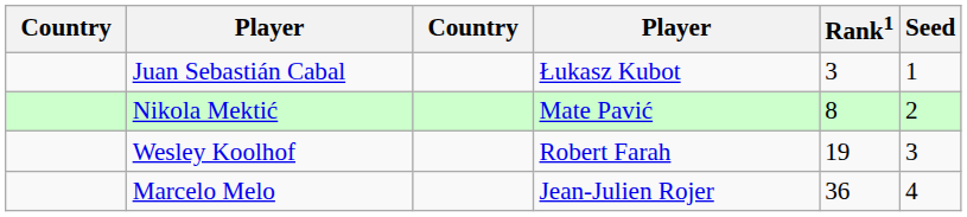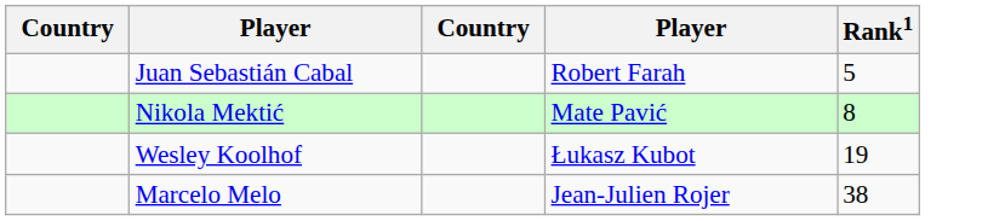- column: Seed | 1 | 2 | 3 | 4
Juan Sebastián Cabal | column 4: Łukasz Kubot -> Robert Farah
Juan Sebastián Cabal | Rank1: 3 -> 5
Wesley Koolhof | column 4: Robert Farah -> Łukasz Kubot
Marcelo Melo | Rank1: 36 -> 38
